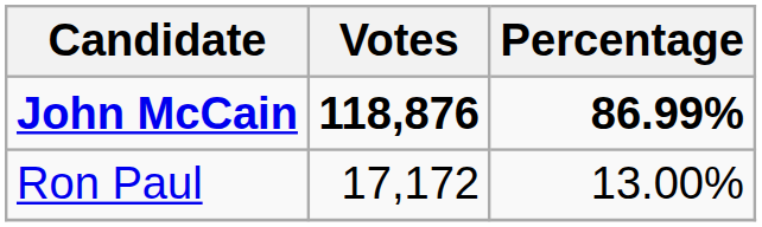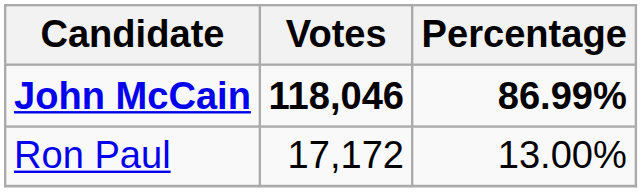John McCain | Votes: 118,876 -> 118,046
